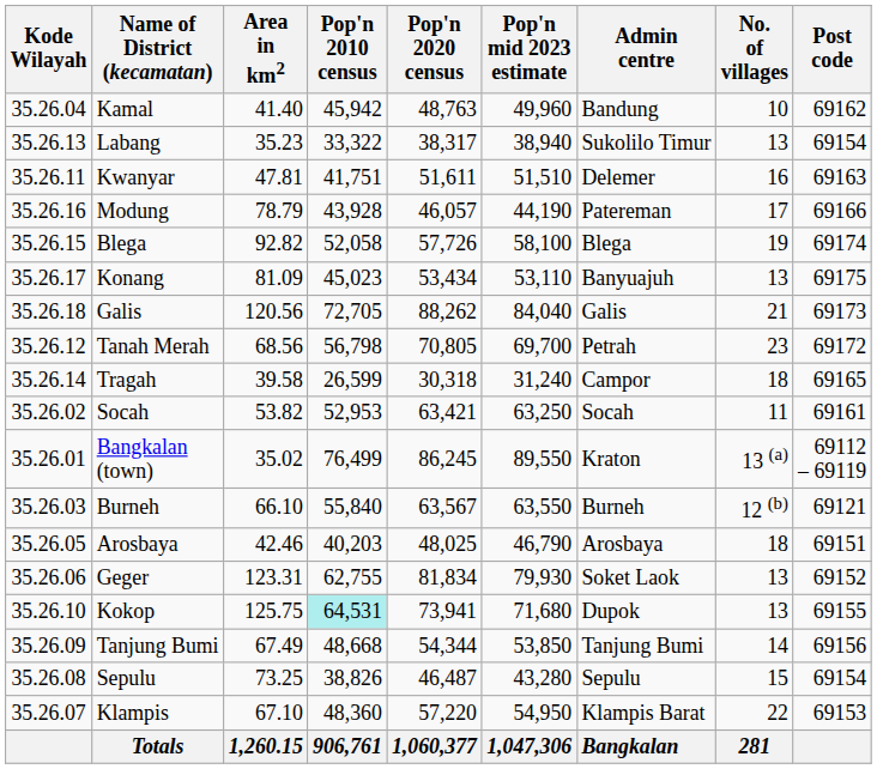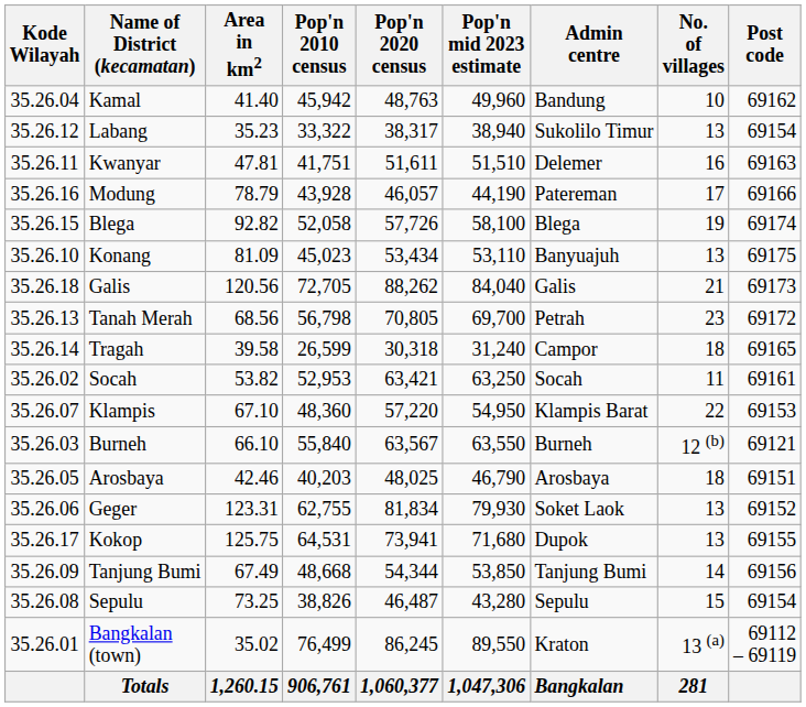Labang | Kode Wilayah: 35.26.13 -> 35.26.12
Konang | Kode Wilayah: 35.26.17 -> 35.26.10
Tanah Merah | Kode Wilayah: 35.26.12 -> 35.26.13
rows swapped: Bangkalan (town) <-> Klampis
Kokop | Kode Wilayah: 35.26.10 -> 35.26.17
Kokop | Pop'n 2010 census: paleturquoise background -> no background
